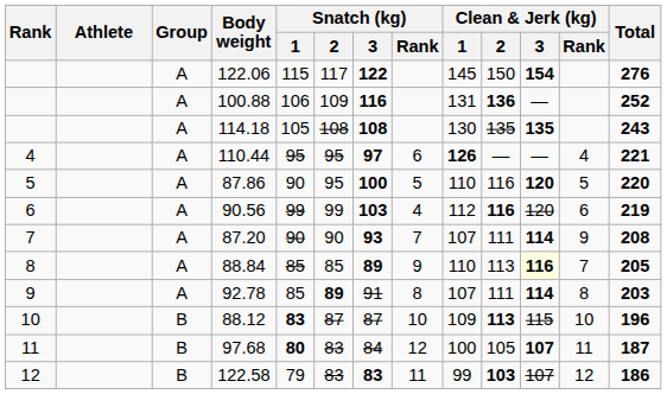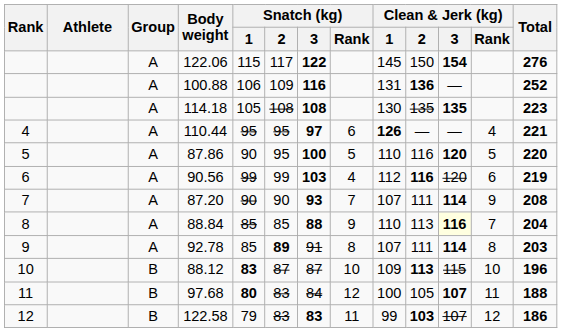114.18 | Total: 243 -> 223
88.84 | Snatch (kg) / 3: 89 -> 88
88.84 | Total: 205 -> 204
97.68 | Total: 187 -> 188
